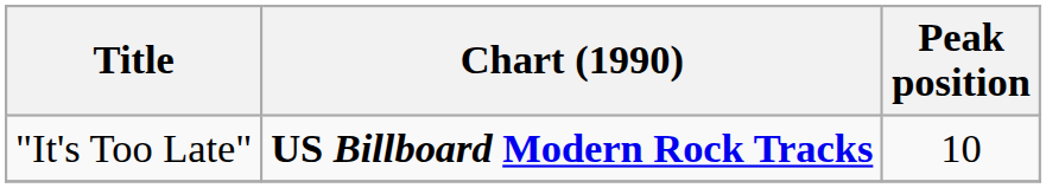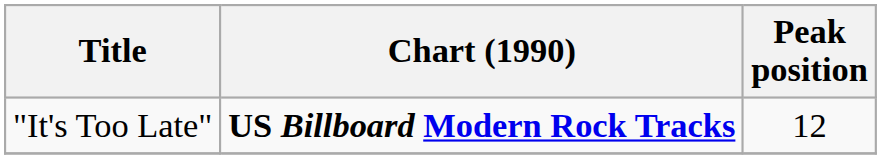"It's Too Late" | Peak position: 10 -> 12
